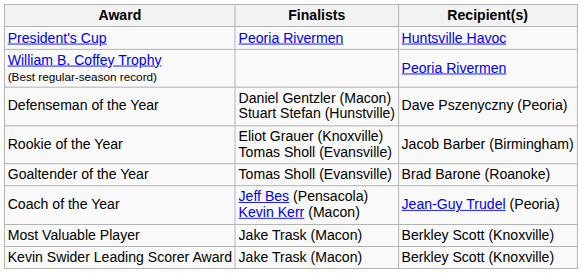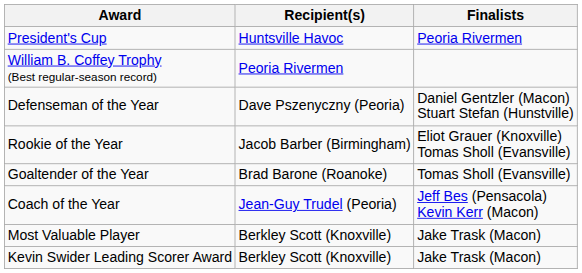columns swapped: Recipient(s) <-> Finalists
